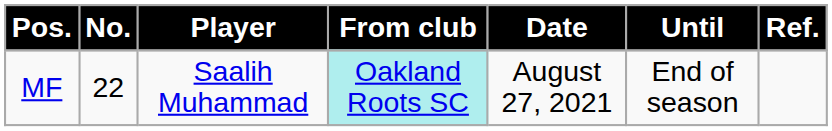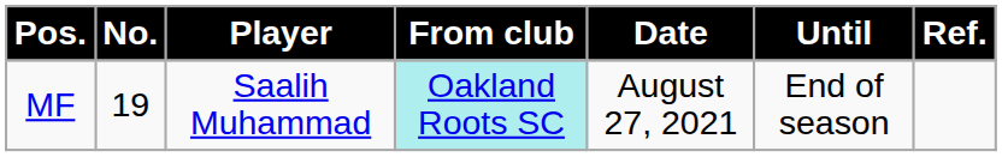MF | No.: 22 -> 19
